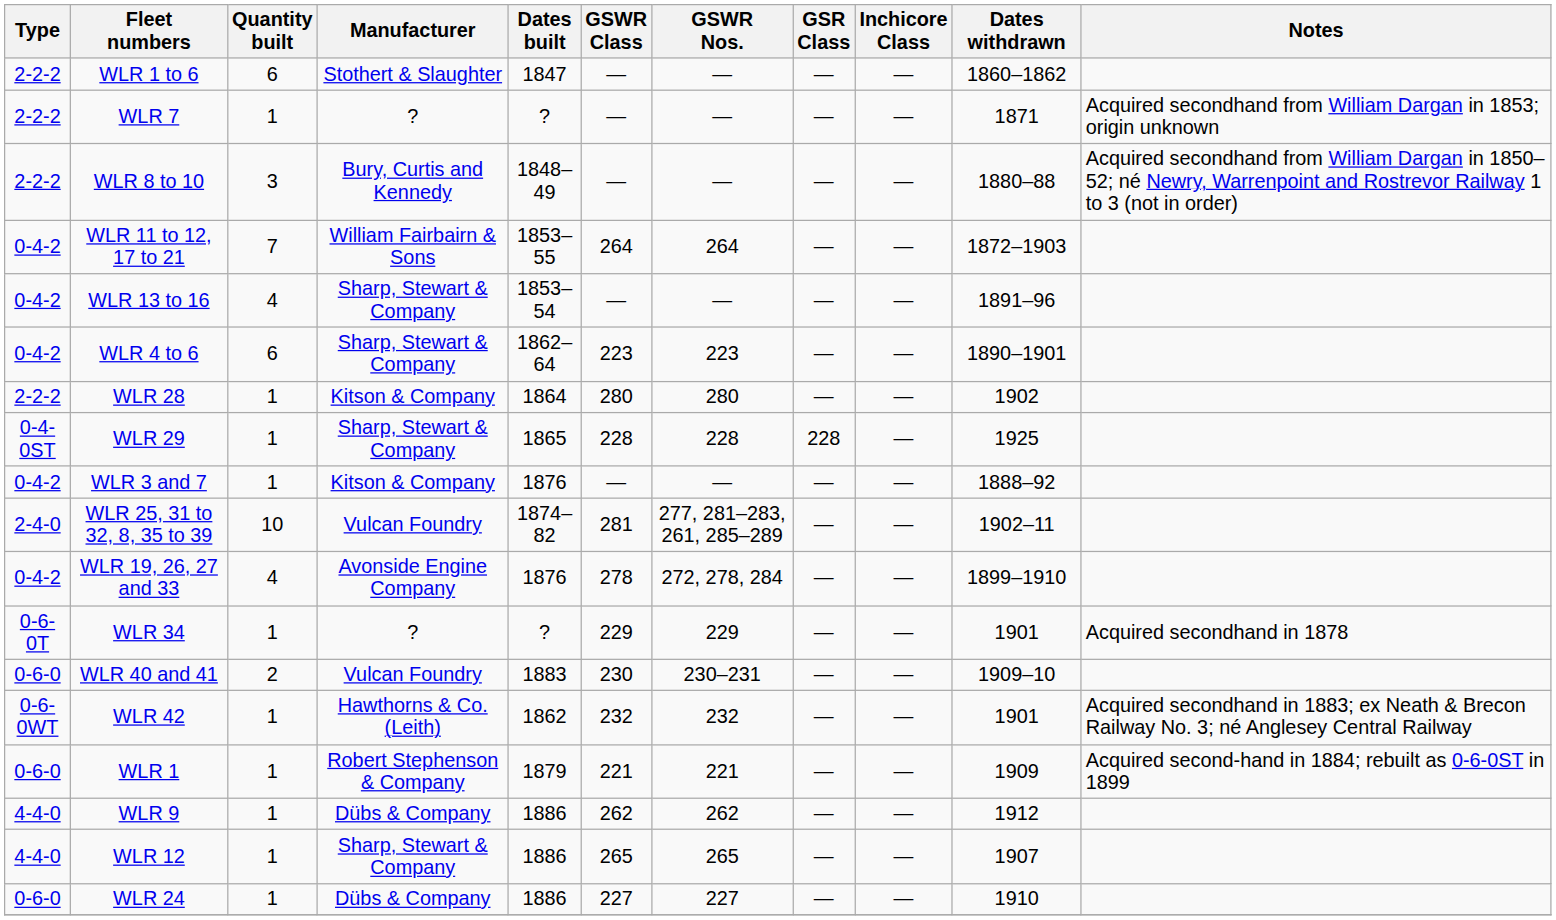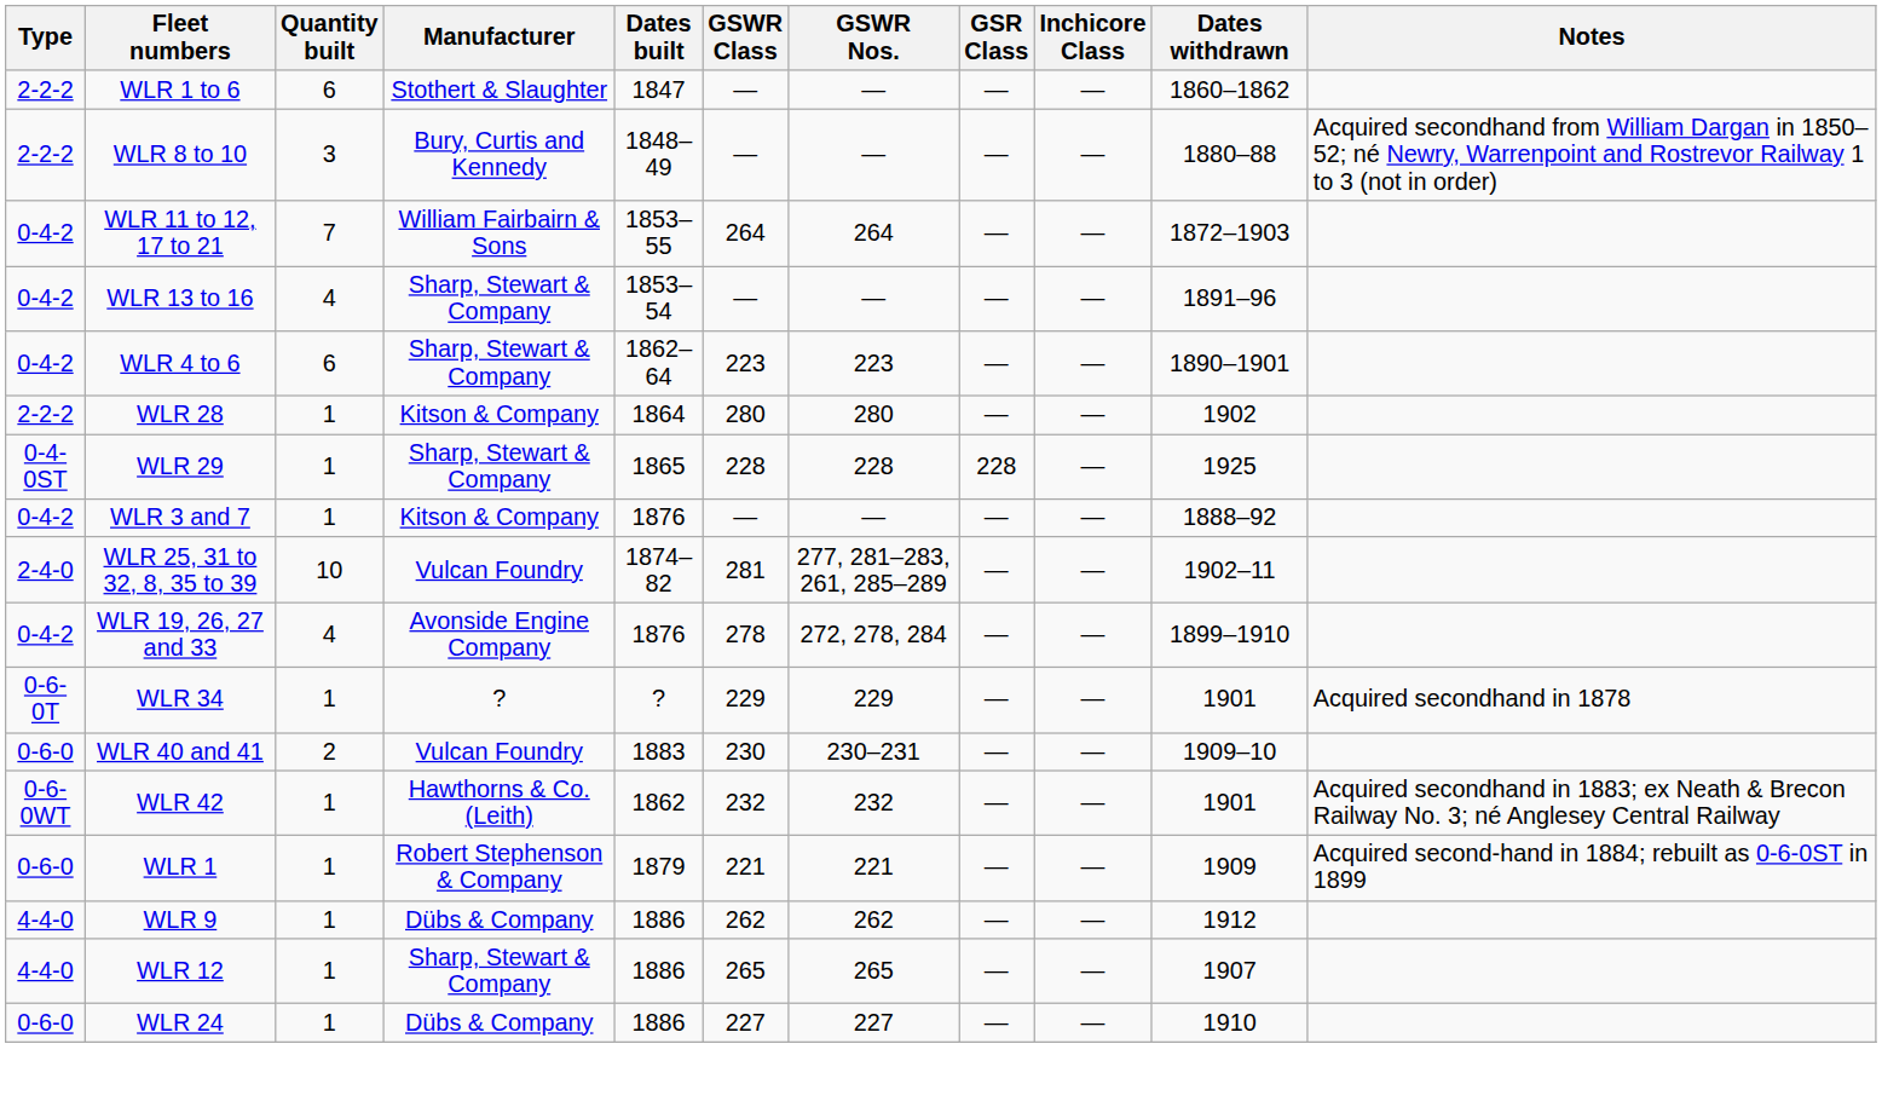- row: 2-2-2 | WLR 7 | 1 | ? | ? | — | — | — | — | 1871 | Acquired secondhand from William Dargan in 1853; origin unknown
